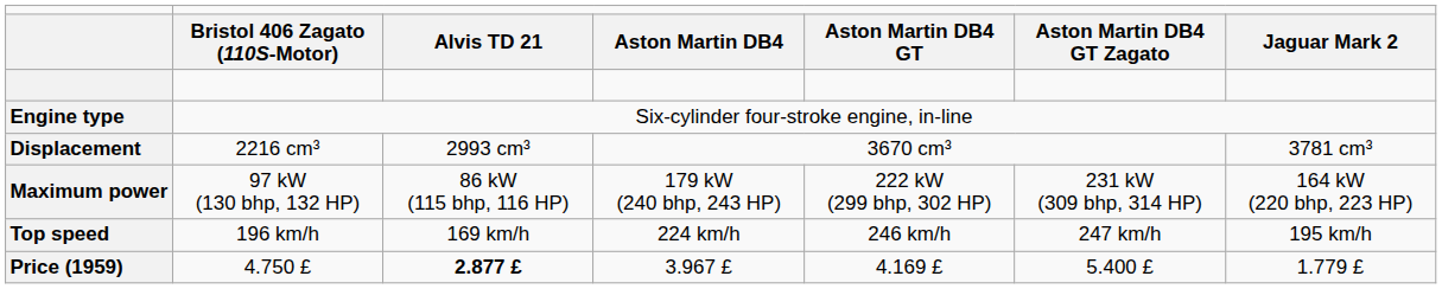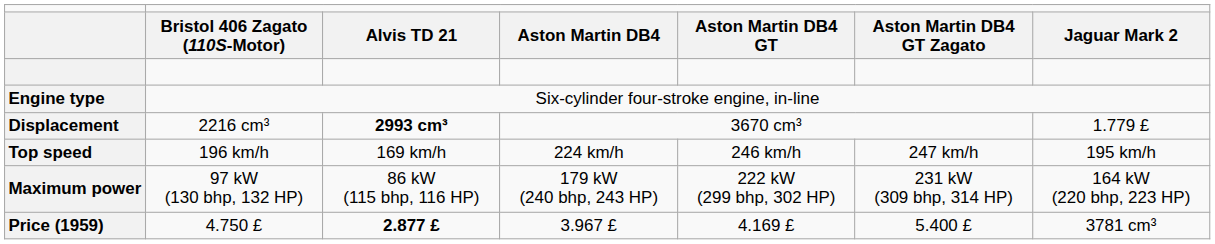Displacement | column 3: normal -> bold
Displacement | column 7: 3781 cm³ -> 1.779 £
rows swapped: Maximum power <-> Top speed
Price (1959) | column 7: 1.779 £ -> 3781 cm³
